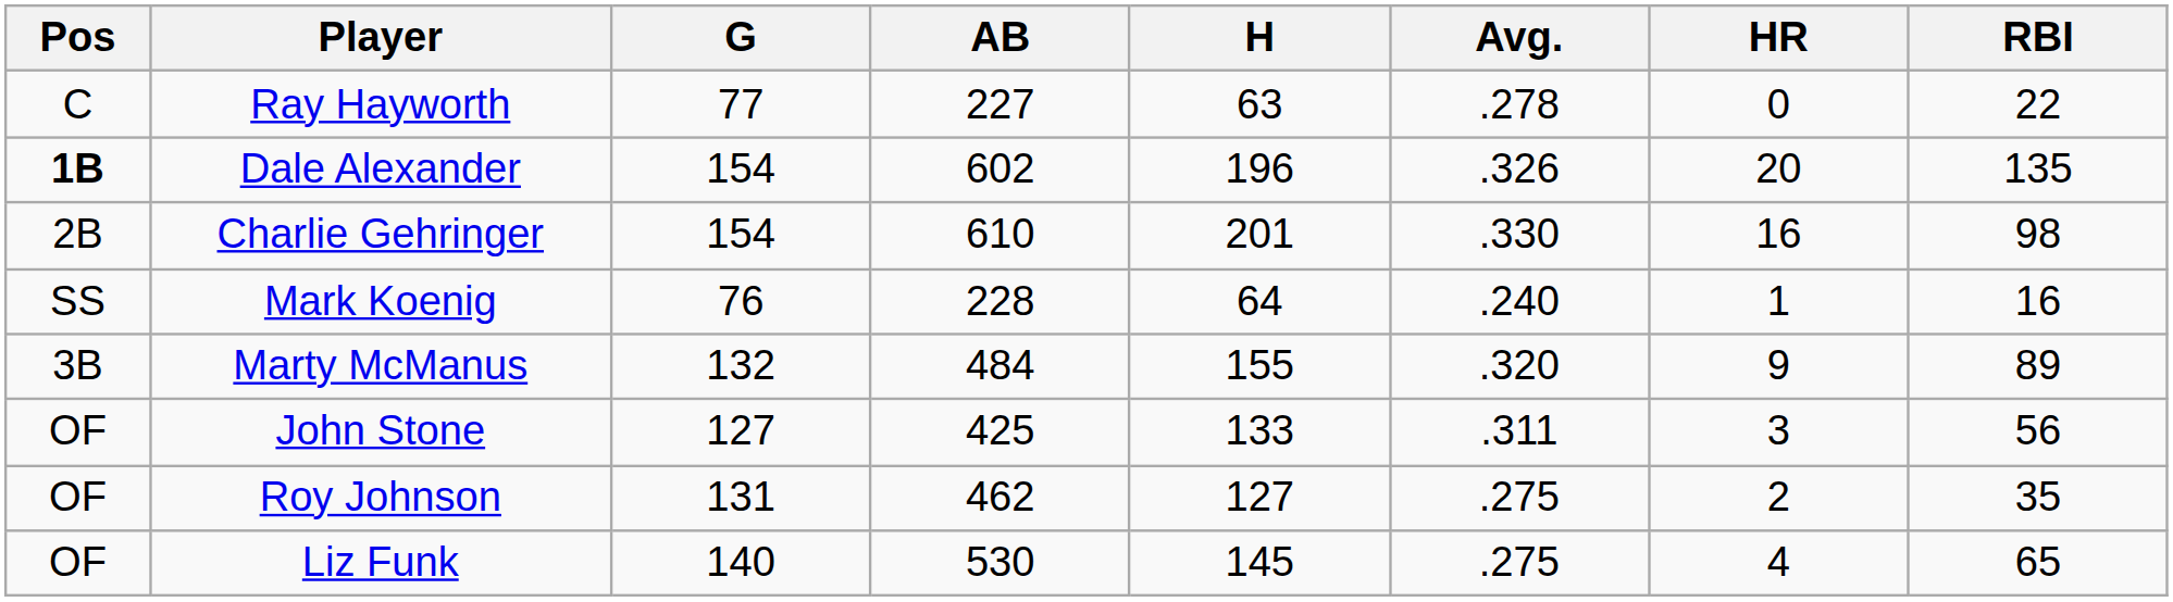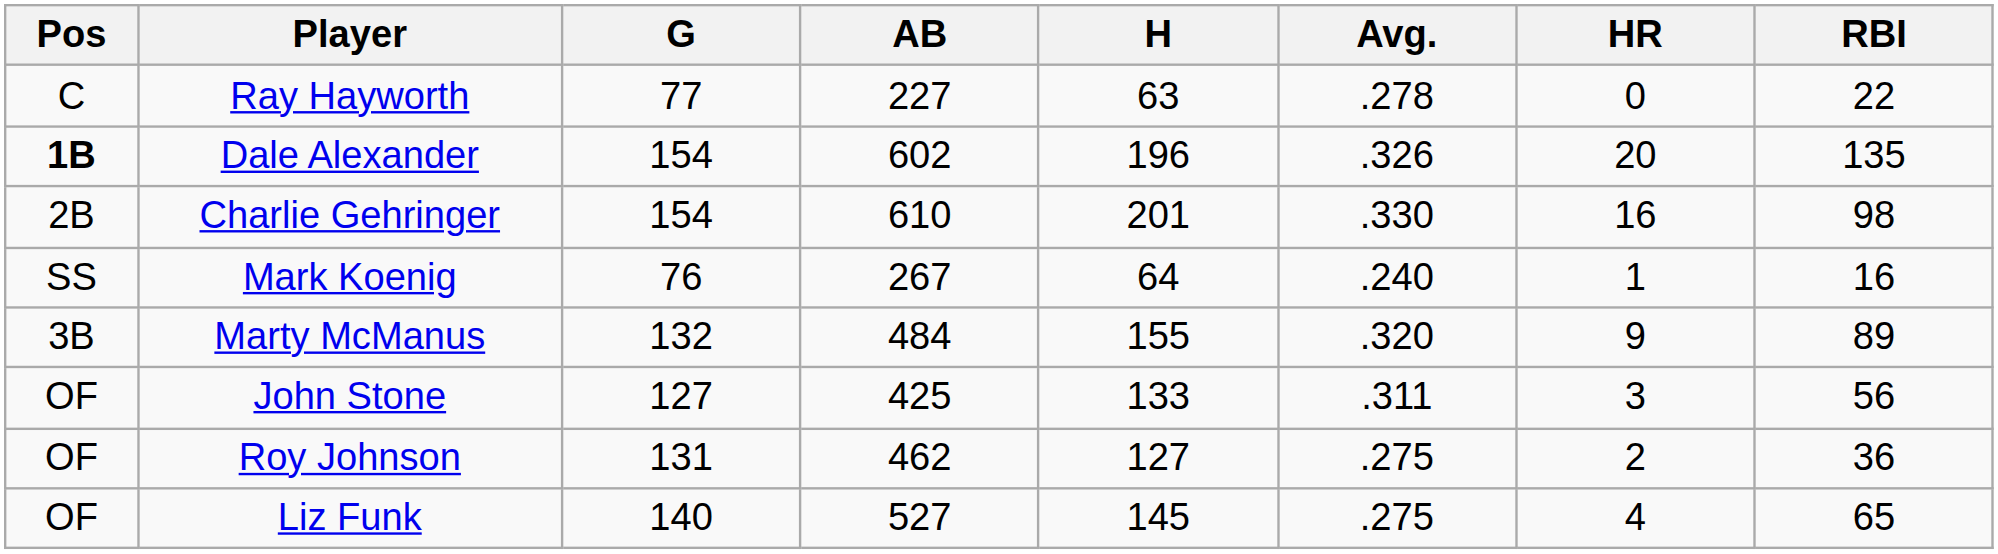Mark Koenig | AB: 228 -> 267
Roy Johnson | RBI: 35 -> 36
Liz Funk | AB: 530 -> 527
